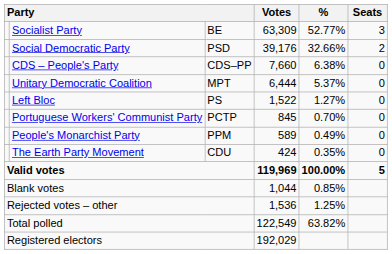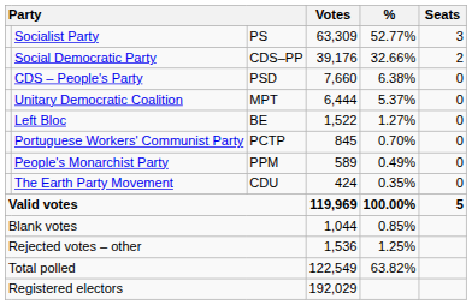Socialist Party | column 3: BE -> PS
Social Democratic Party | column 3: PSD -> CDS–PP
CDS – People's Party | column 3: CDS–PP -> PSD
Left Bloc | column 3: PS -> BE
